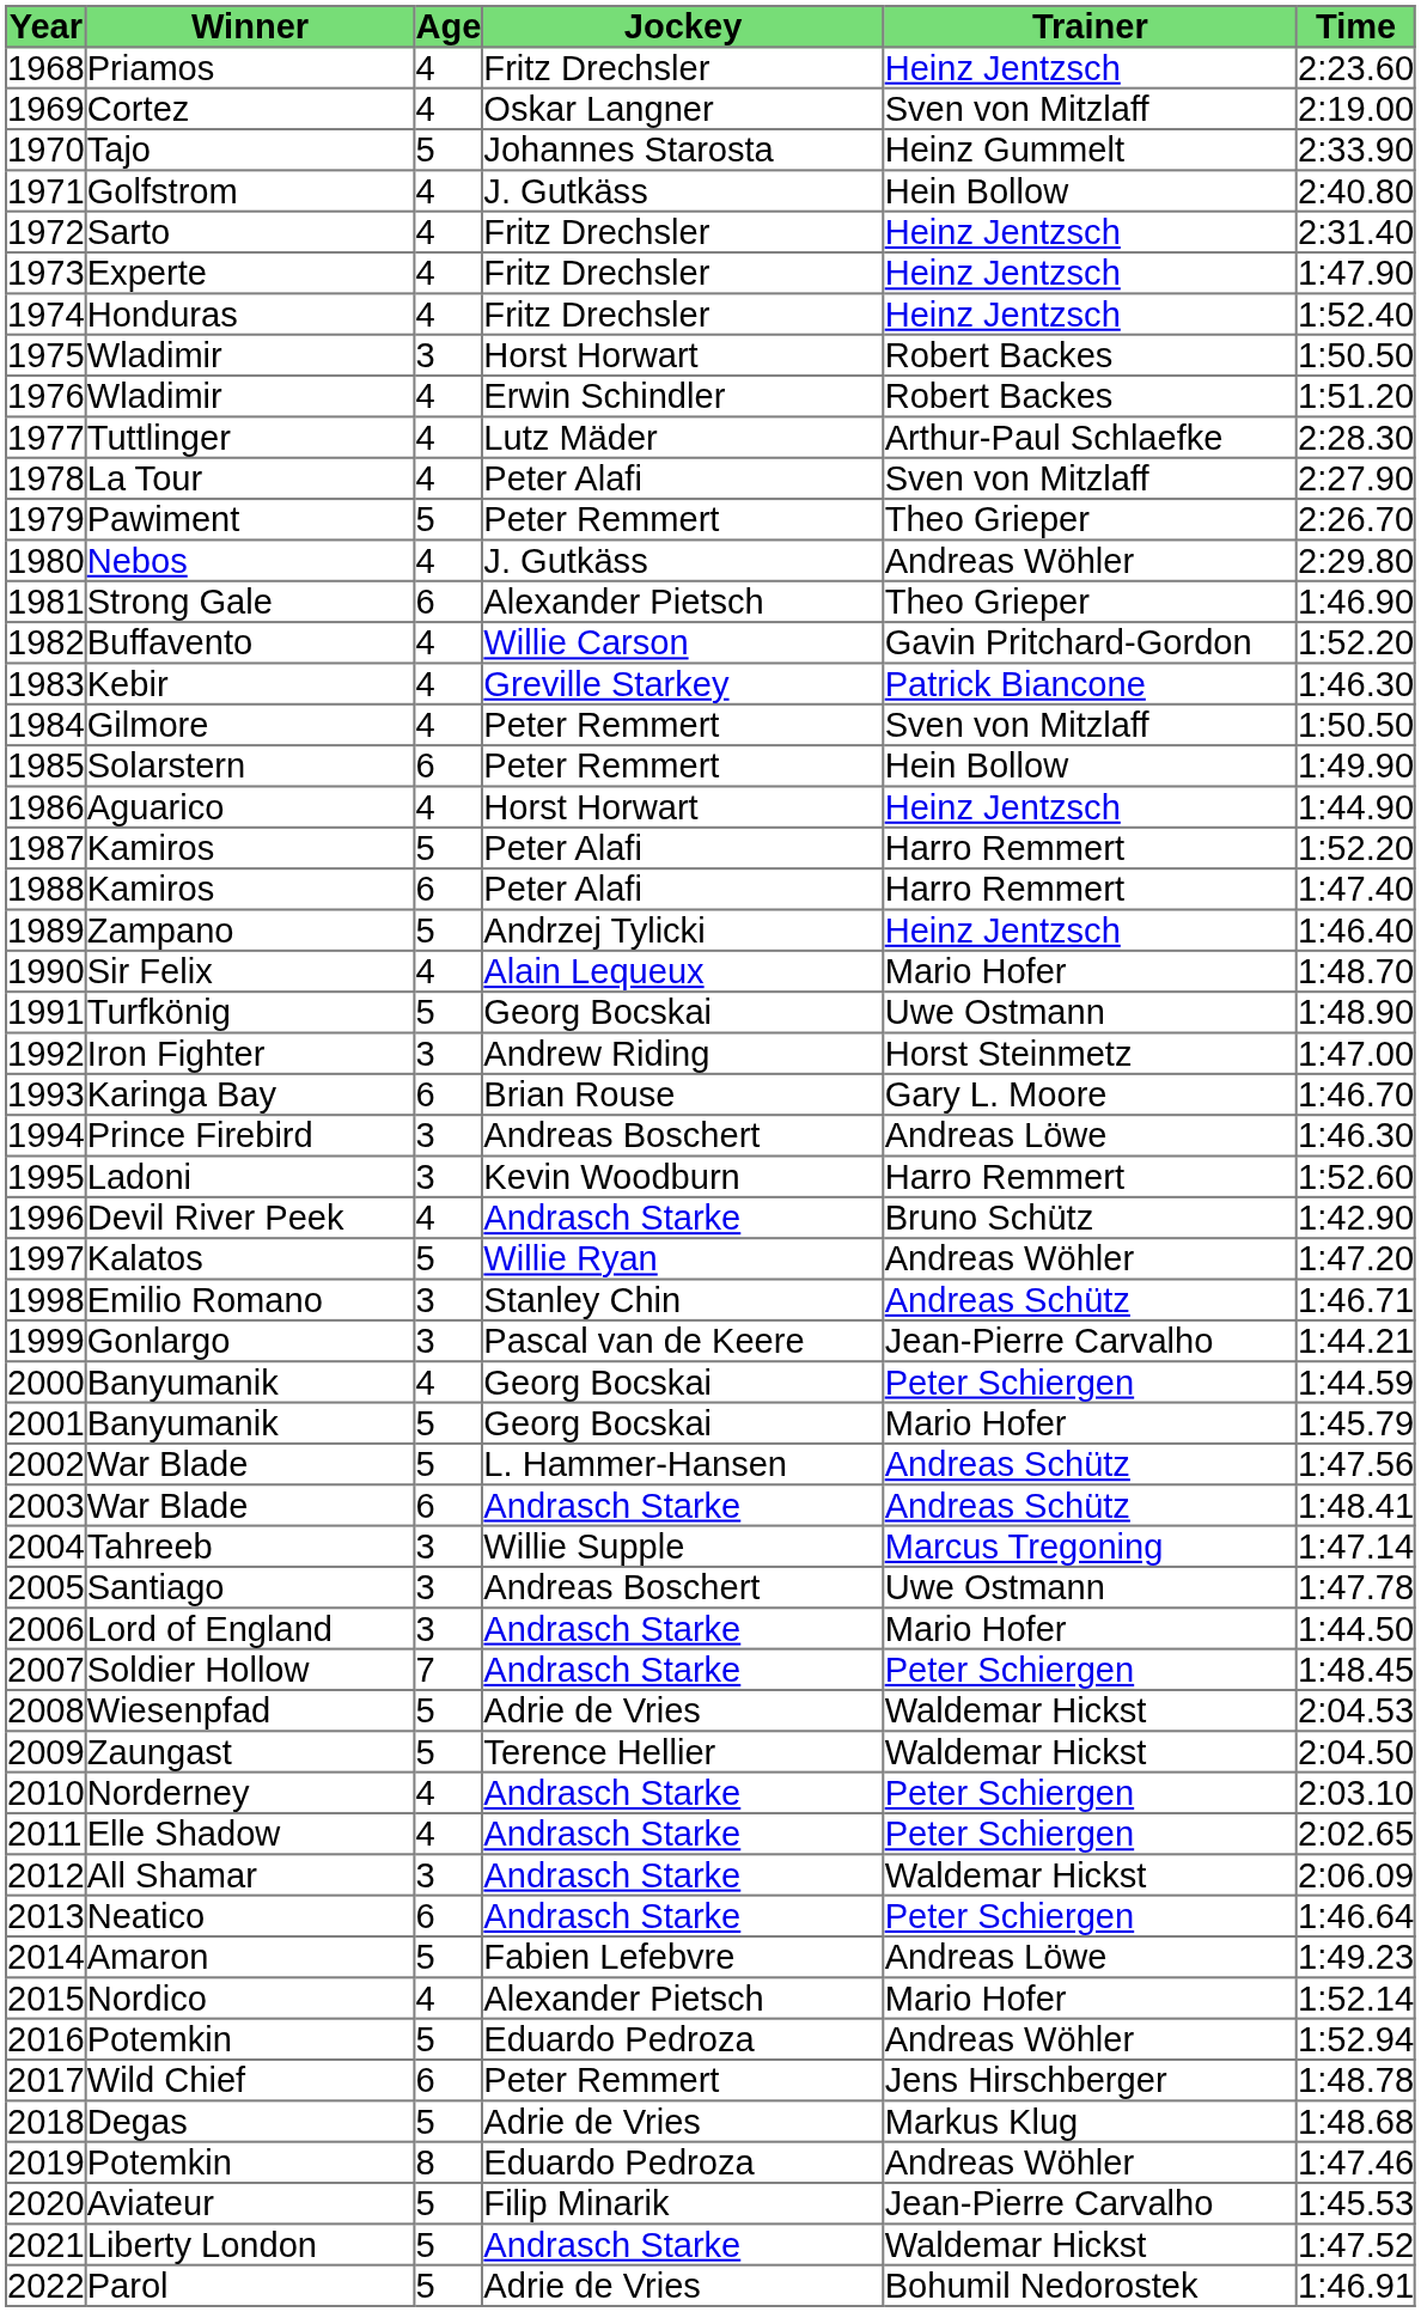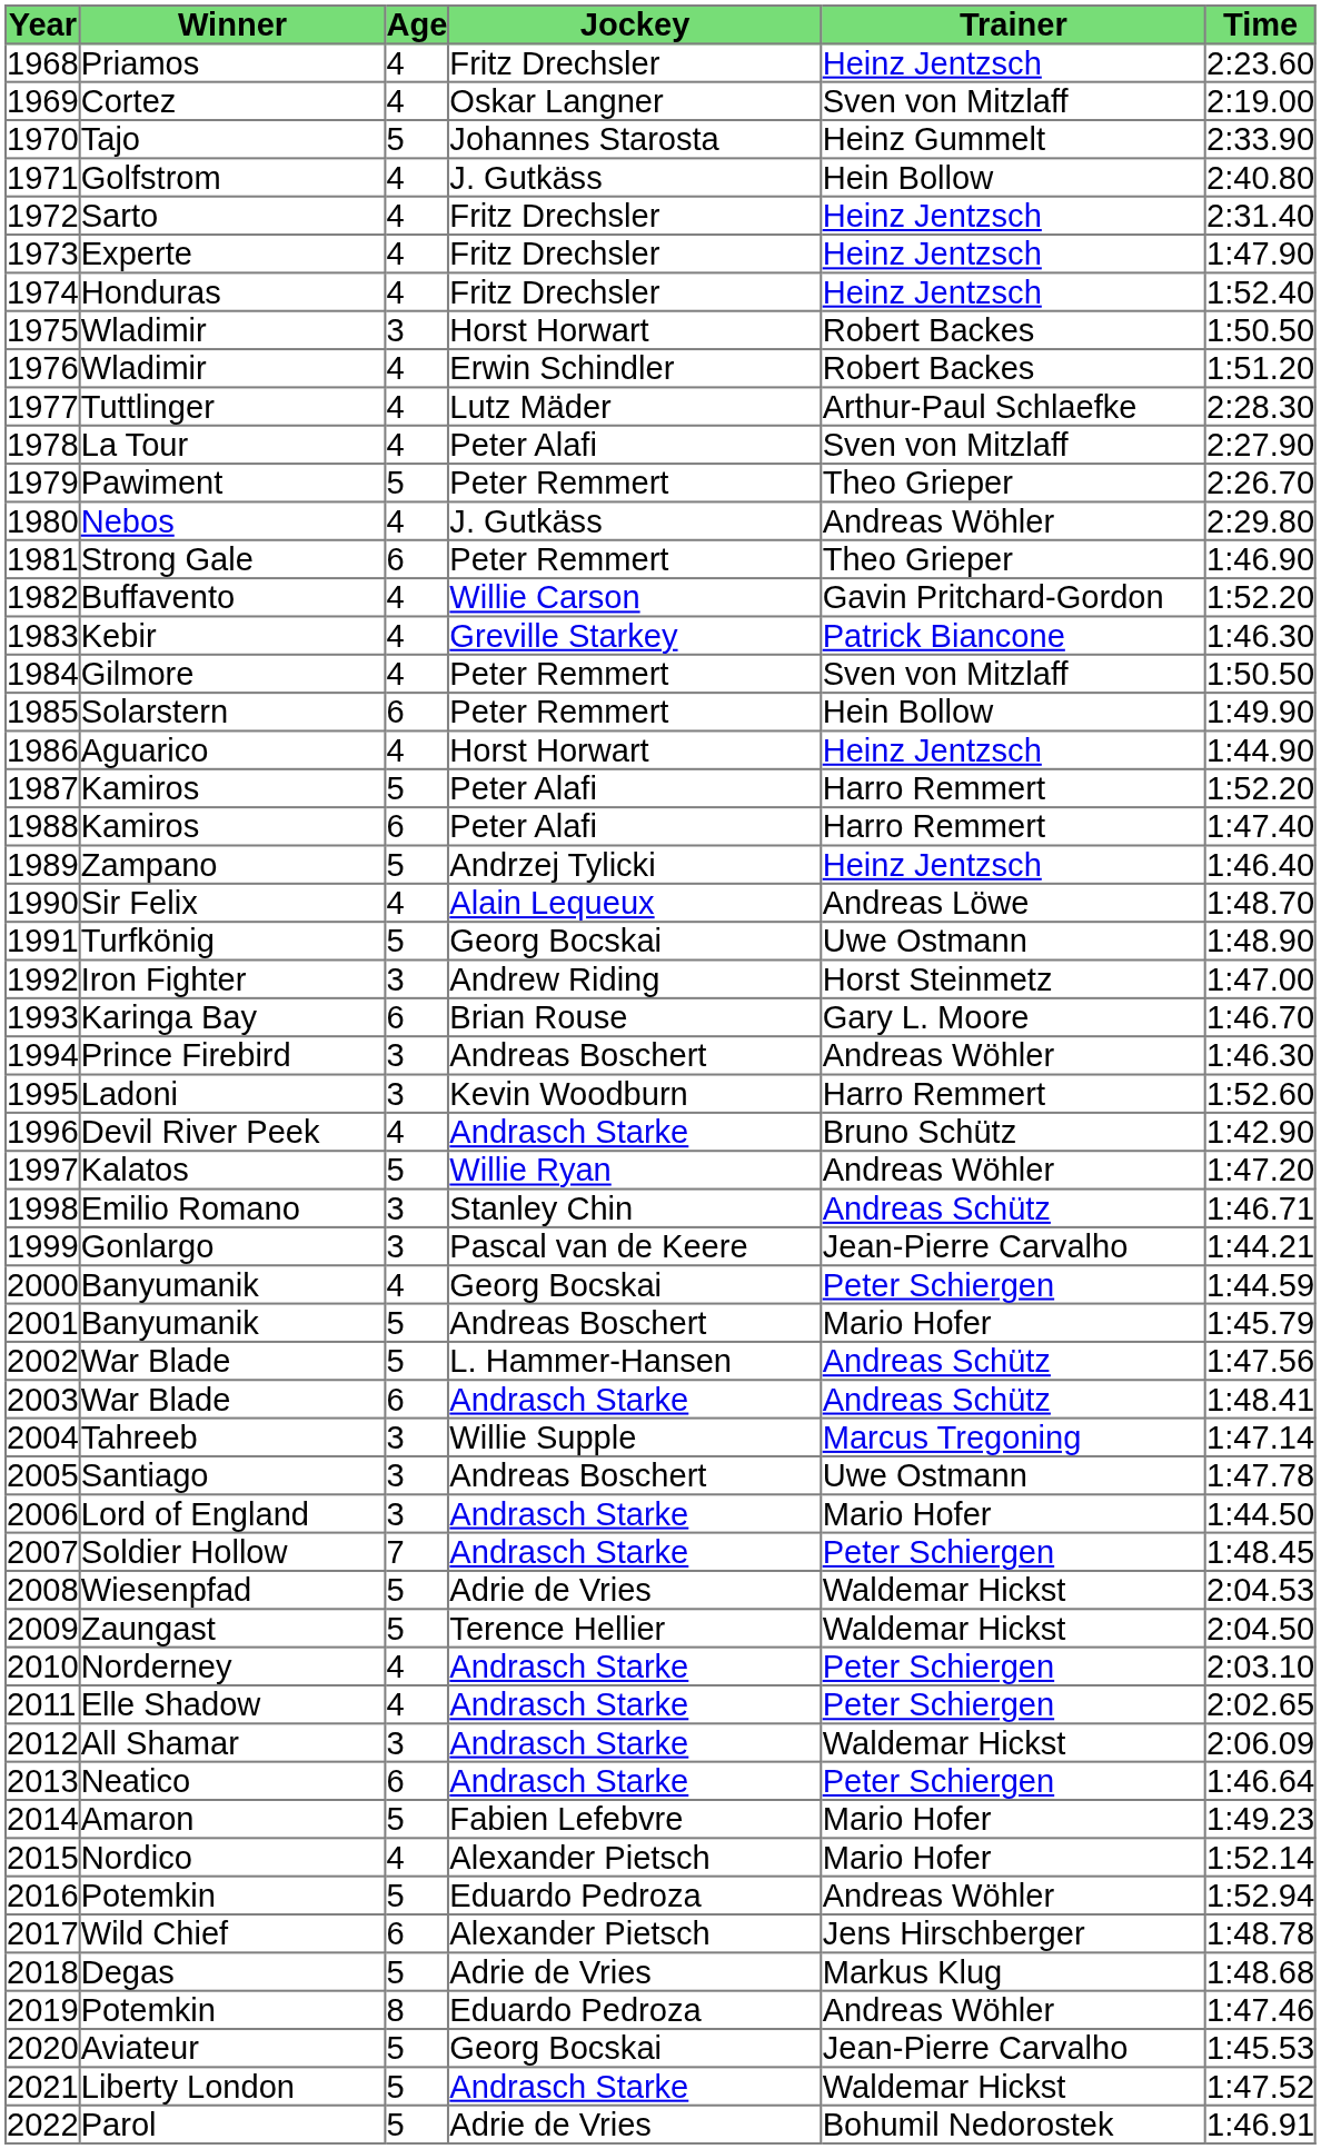Strong Gale | Jockey: Alexander Pietsch -> Peter Remmert
Sir Felix | Trainer: Mario Hofer -> Andreas Löwe
Prince Firebird | Trainer: Andreas Löwe -> Andreas Wöhler
2001 / Banyumanik | Jockey: Georg Bocskai -> Andreas Boschert
Amaron | Trainer: Andreas Löwe -> Mario Hofer
Wild Chief | Jockey: Peter Remmert -> Alexander Pietsch
Aviateur | Jockey: Filip Minarik -> Georg Bocskai
